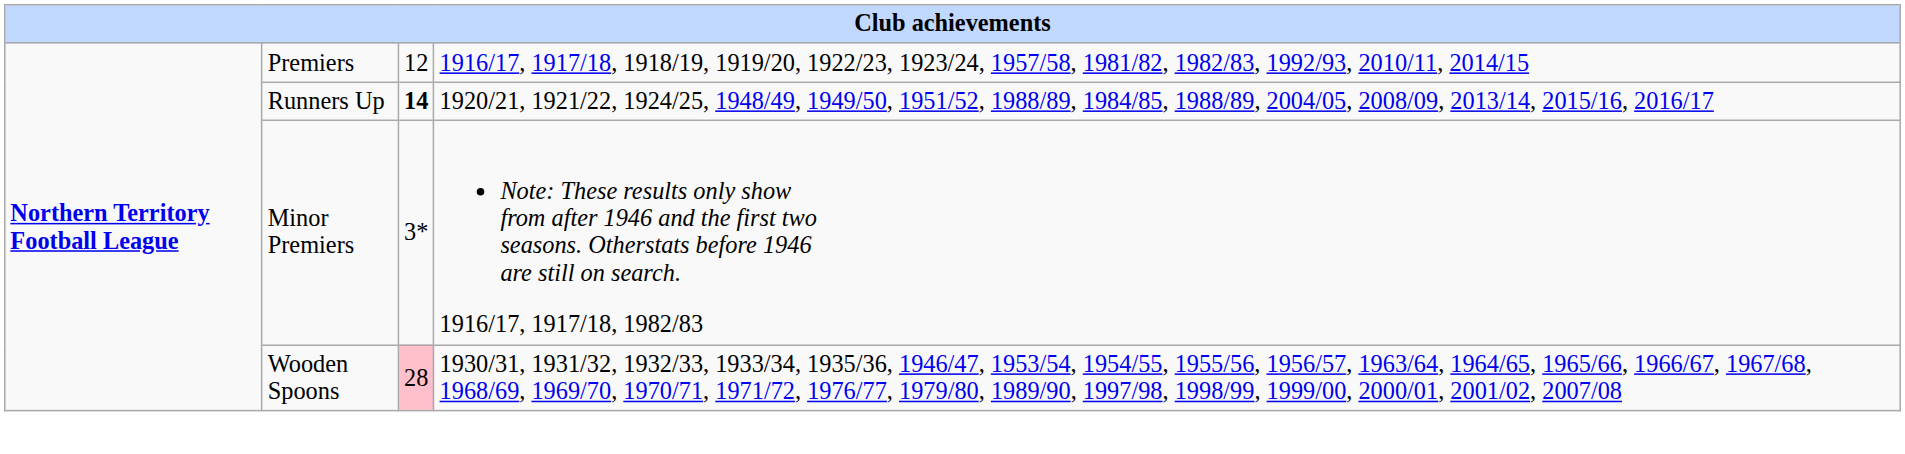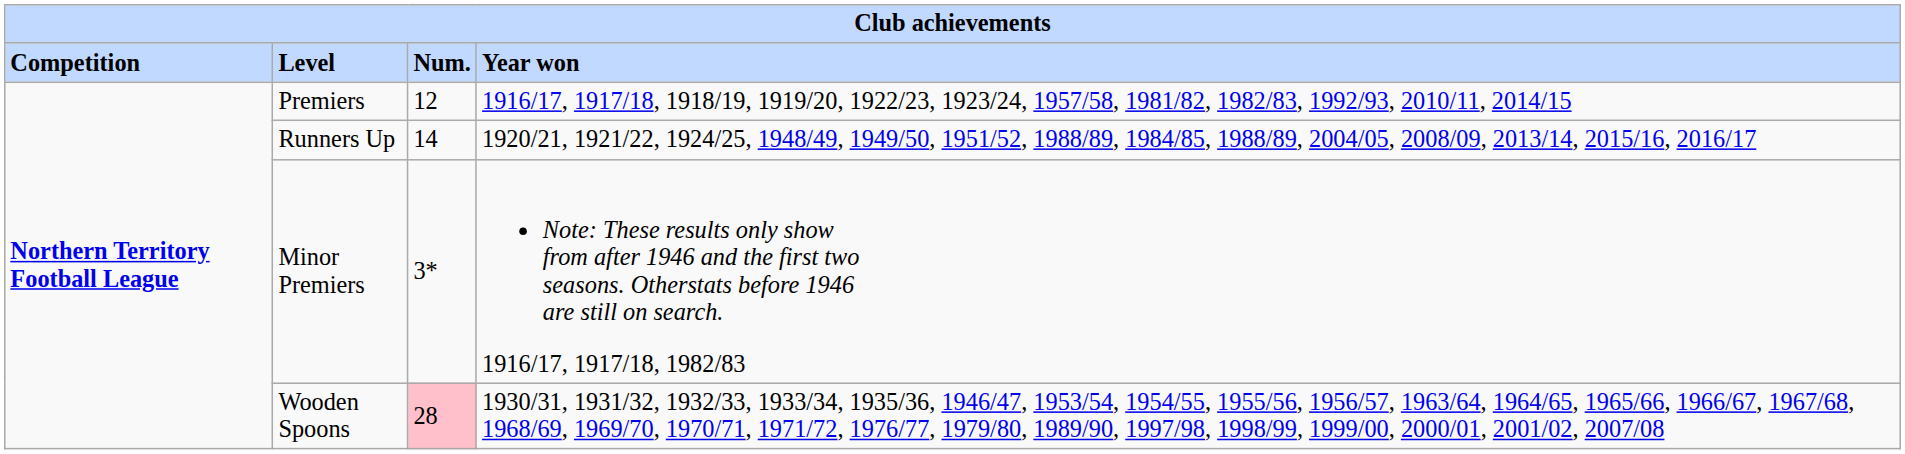+ row: Competition | Level | Num. | Year won
Runners Up | column 3: bold -> normal
